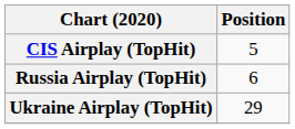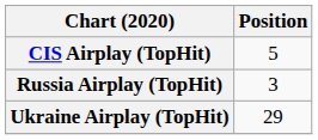Russia Airplay (TopHit) | Position: 6 -> 3
